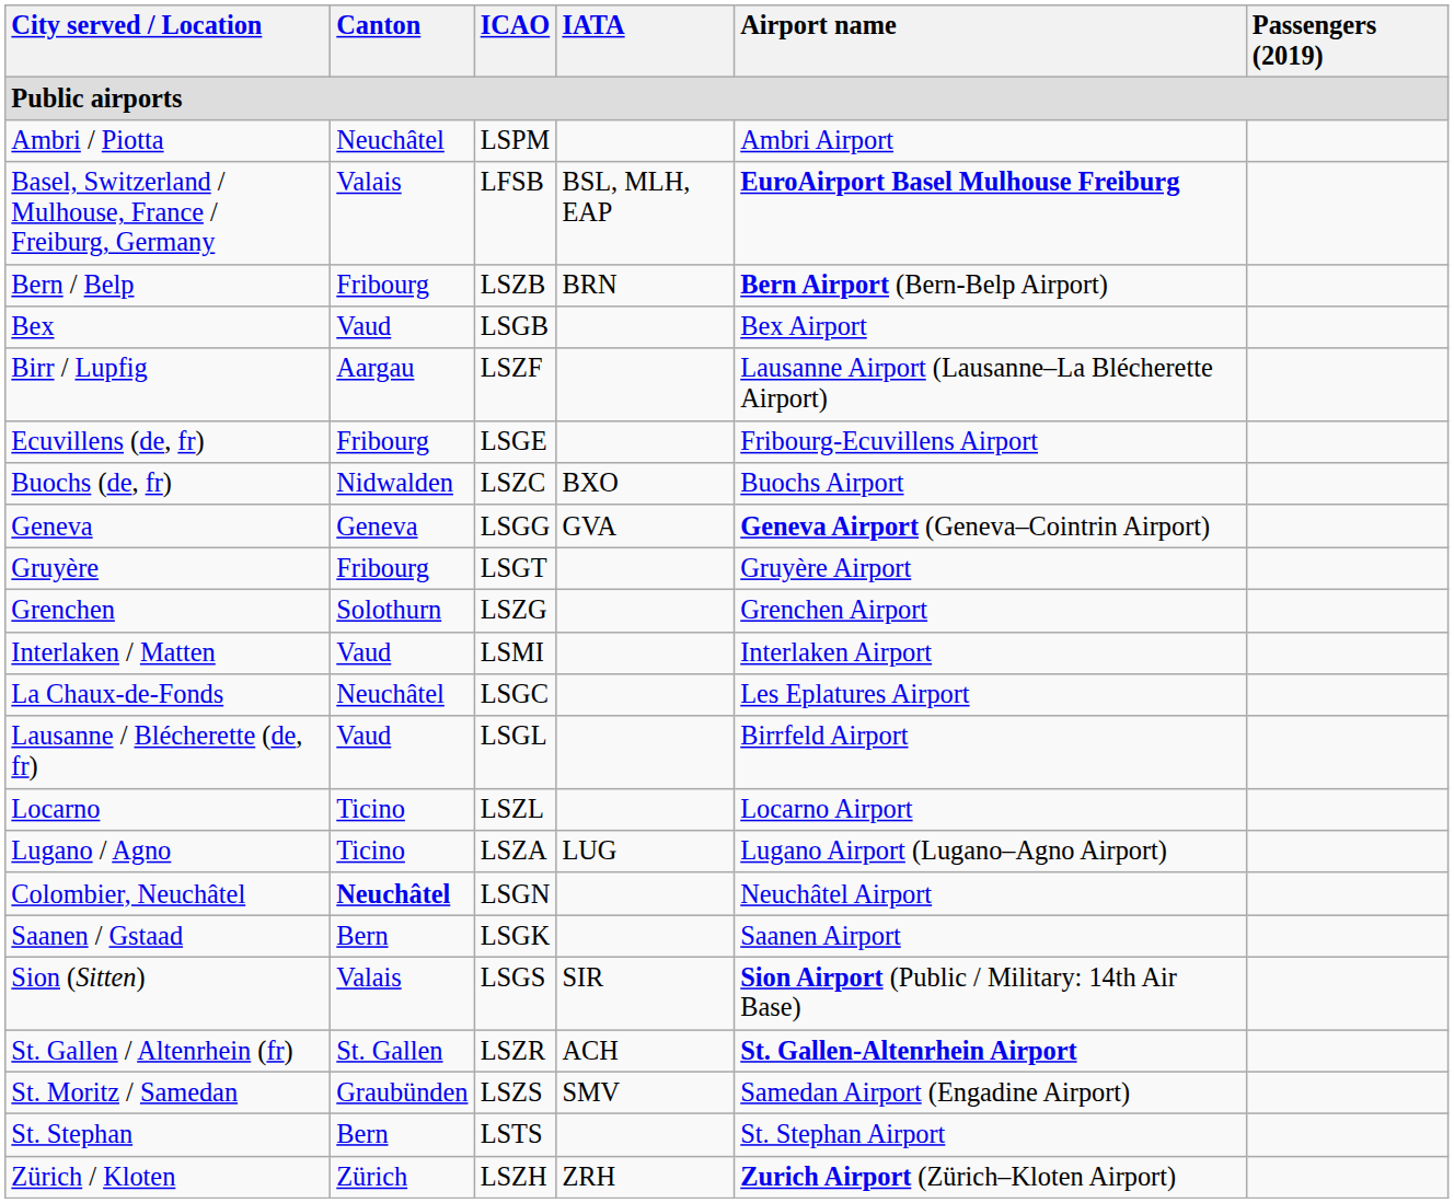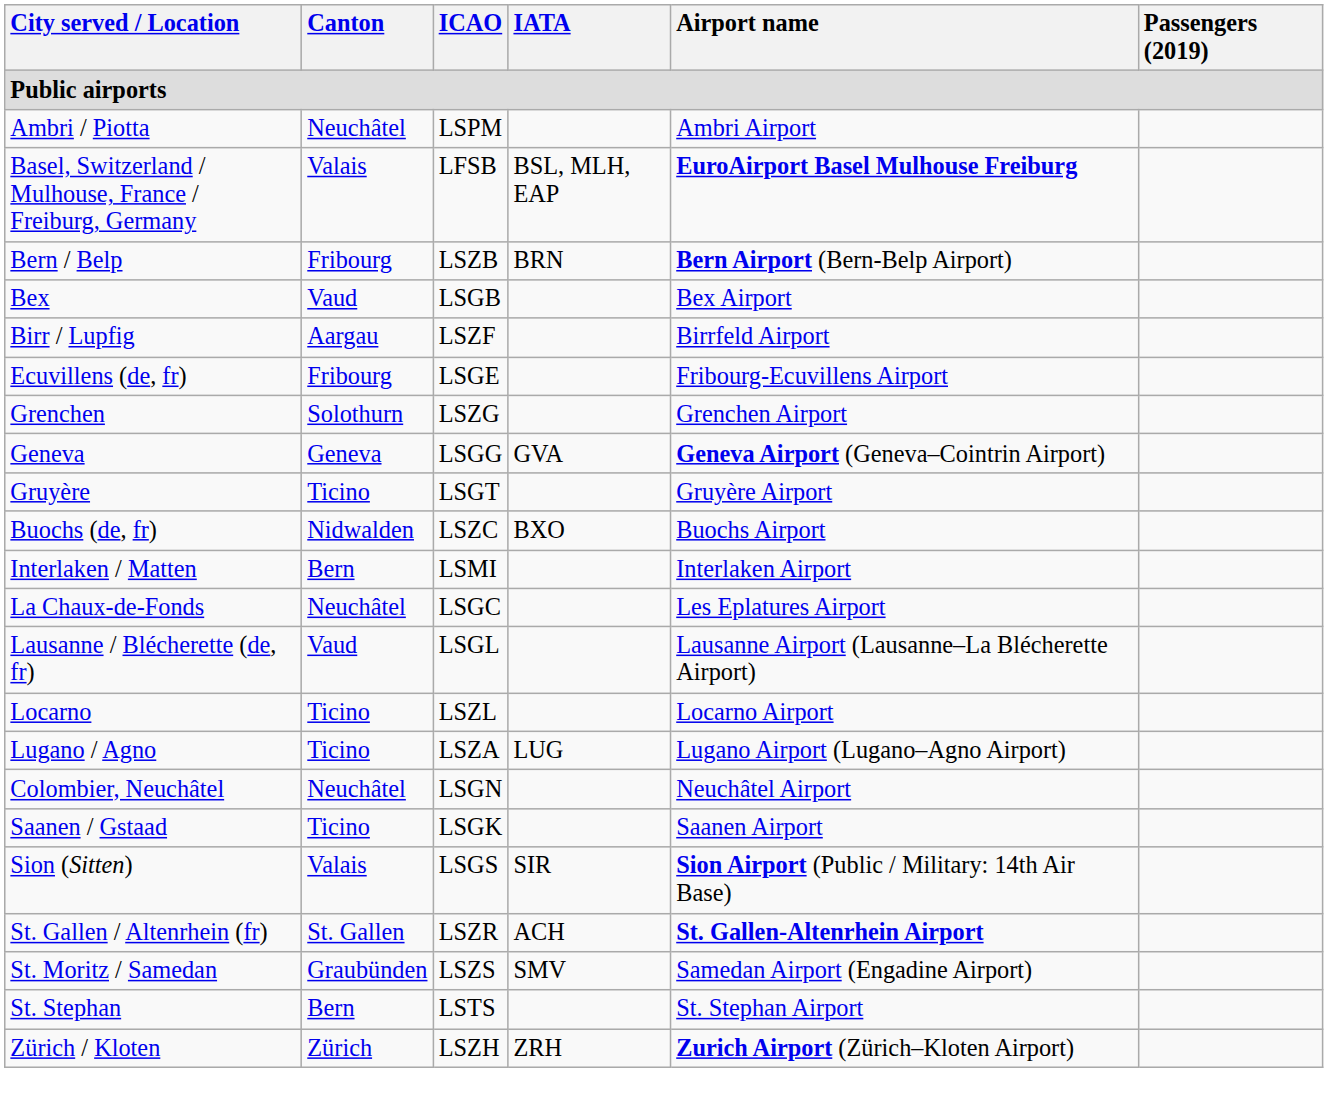Birr / Lupfig | Airport name: Lausanne Airport (Lausanne–La Blécherette Airport) -> Birrfeld Airport
rows swapped: Buochs (de, fr) <-> Grenchen
Gruyère | Canton: Fribourg -> Ticino
Interlaken / Matten | Canton: Vaud -> Bern
Lausanne / Blécherette (de, fr) | Airport name: Birrfeld Airport -> Lausanne Airport (Lausanne–La Blécherette Airport)
Colombier, Neuchâtel | Canton: bold -> normal
Saanen / Gstaad | Canton: Bern -> Ticino
